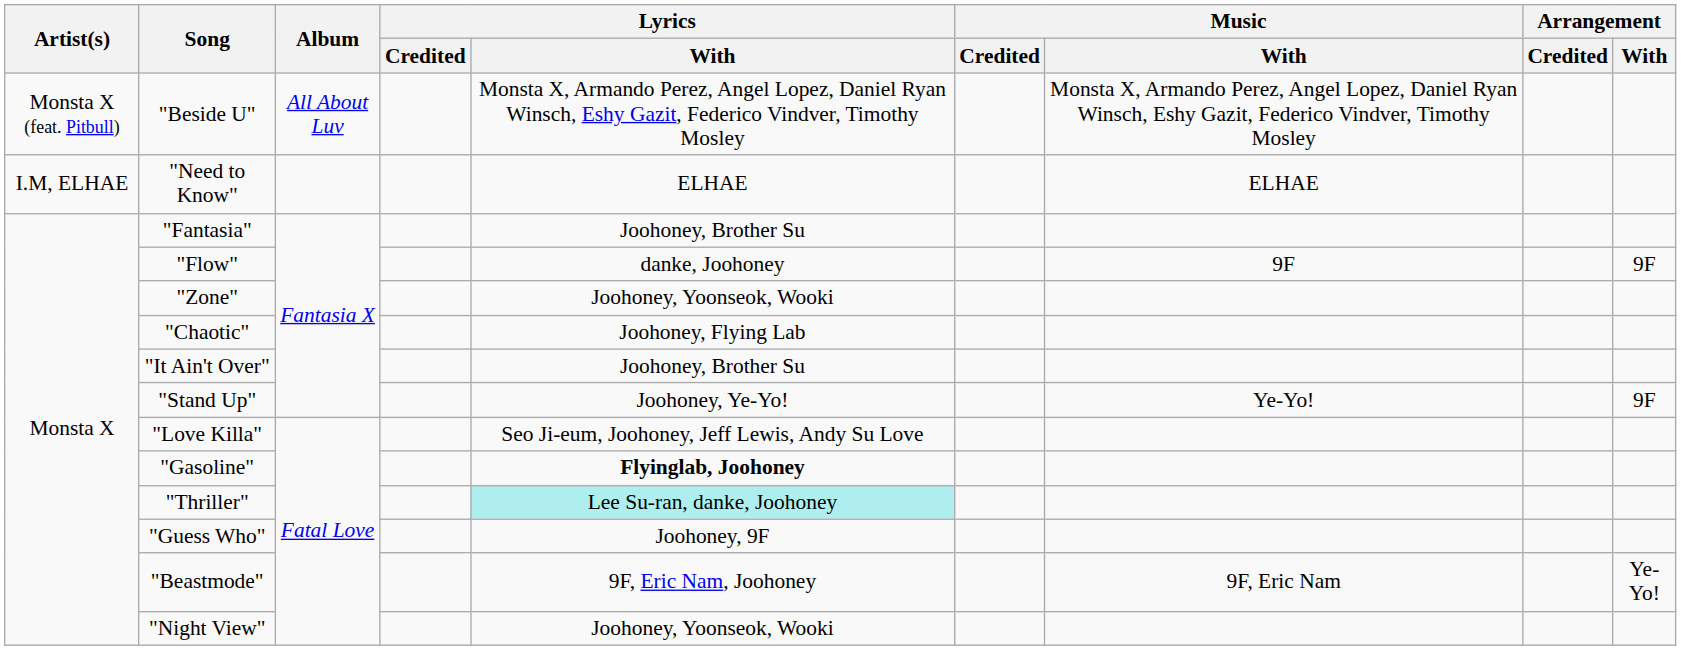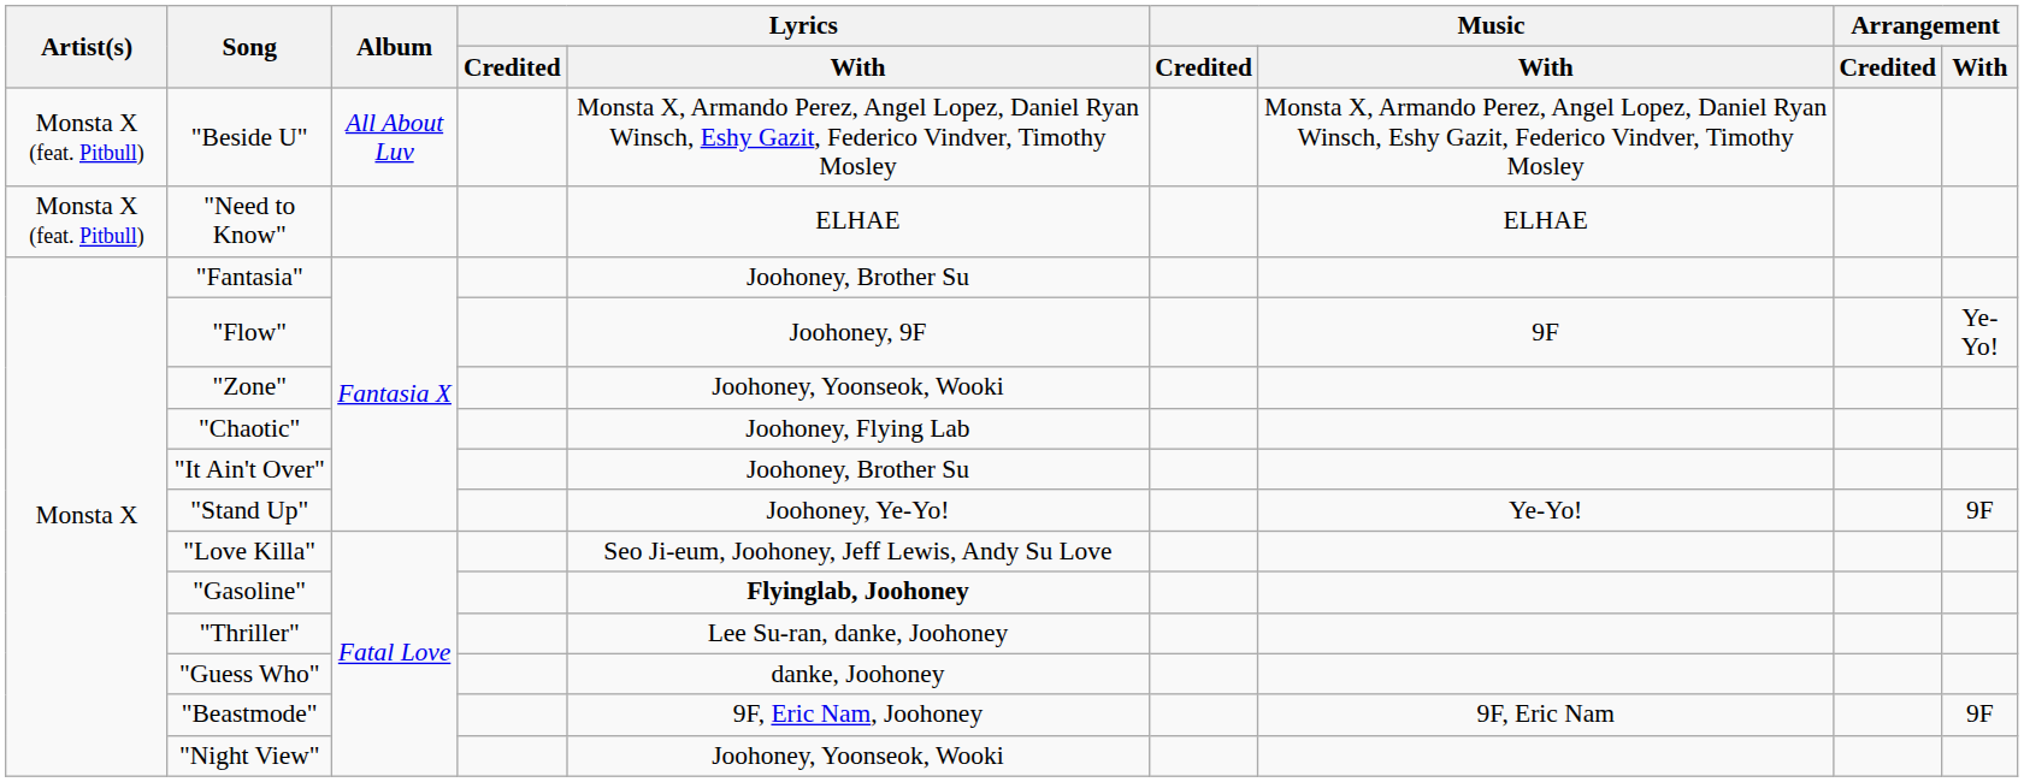"Need to Know" | Artist(s): I.M, ELHAE -> Monsta X (feat. Pitbull)
"Flow" | Lyrics / With: danke, Joohoney -> Joohoney, 9F
"Flow" | Arrangement / With: 9F -> Ye-Yo!
"Thriller" | Lyrics / With: paleturquoise background -> no background
"Guess Who" | Lyrics / With: Joohoney, 9F -> danke, Joohoney
"Beastmode" | Arrangement / With: Ye-Yo! -> 9F
